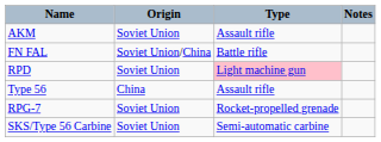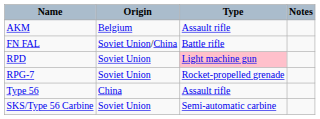AKM | Origin: Soviet Union -> Belgium
rows swapped: RPG-7 <-> Type 56
